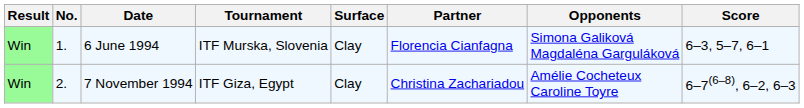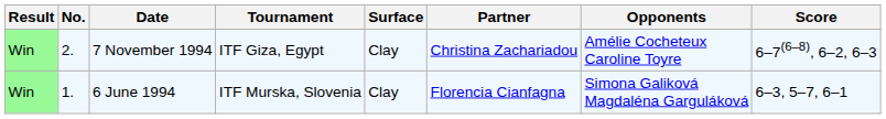rows swapped: 6 June 1994 <-> 7 November 1994
